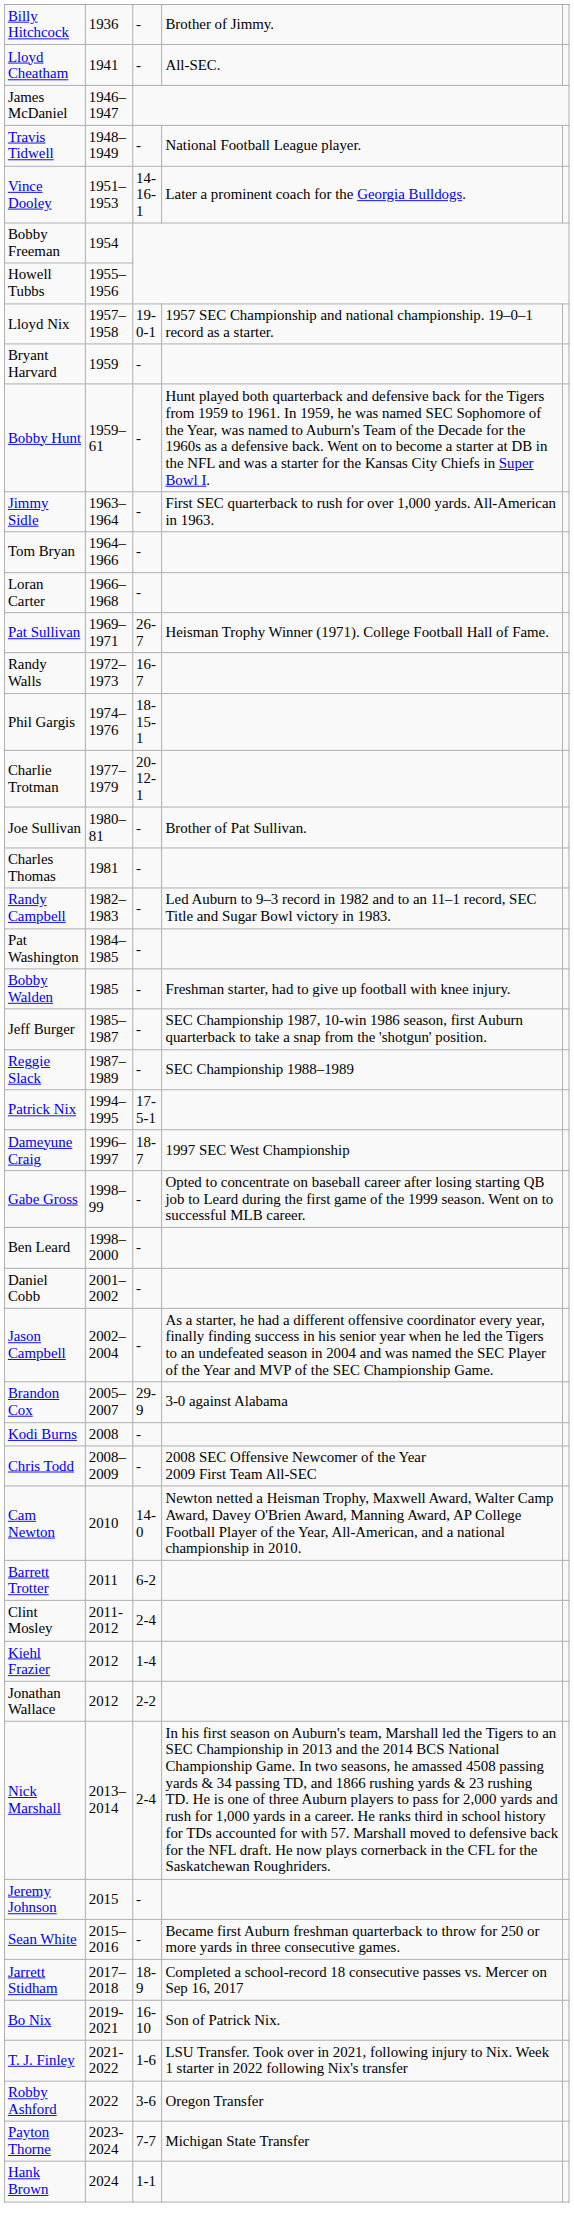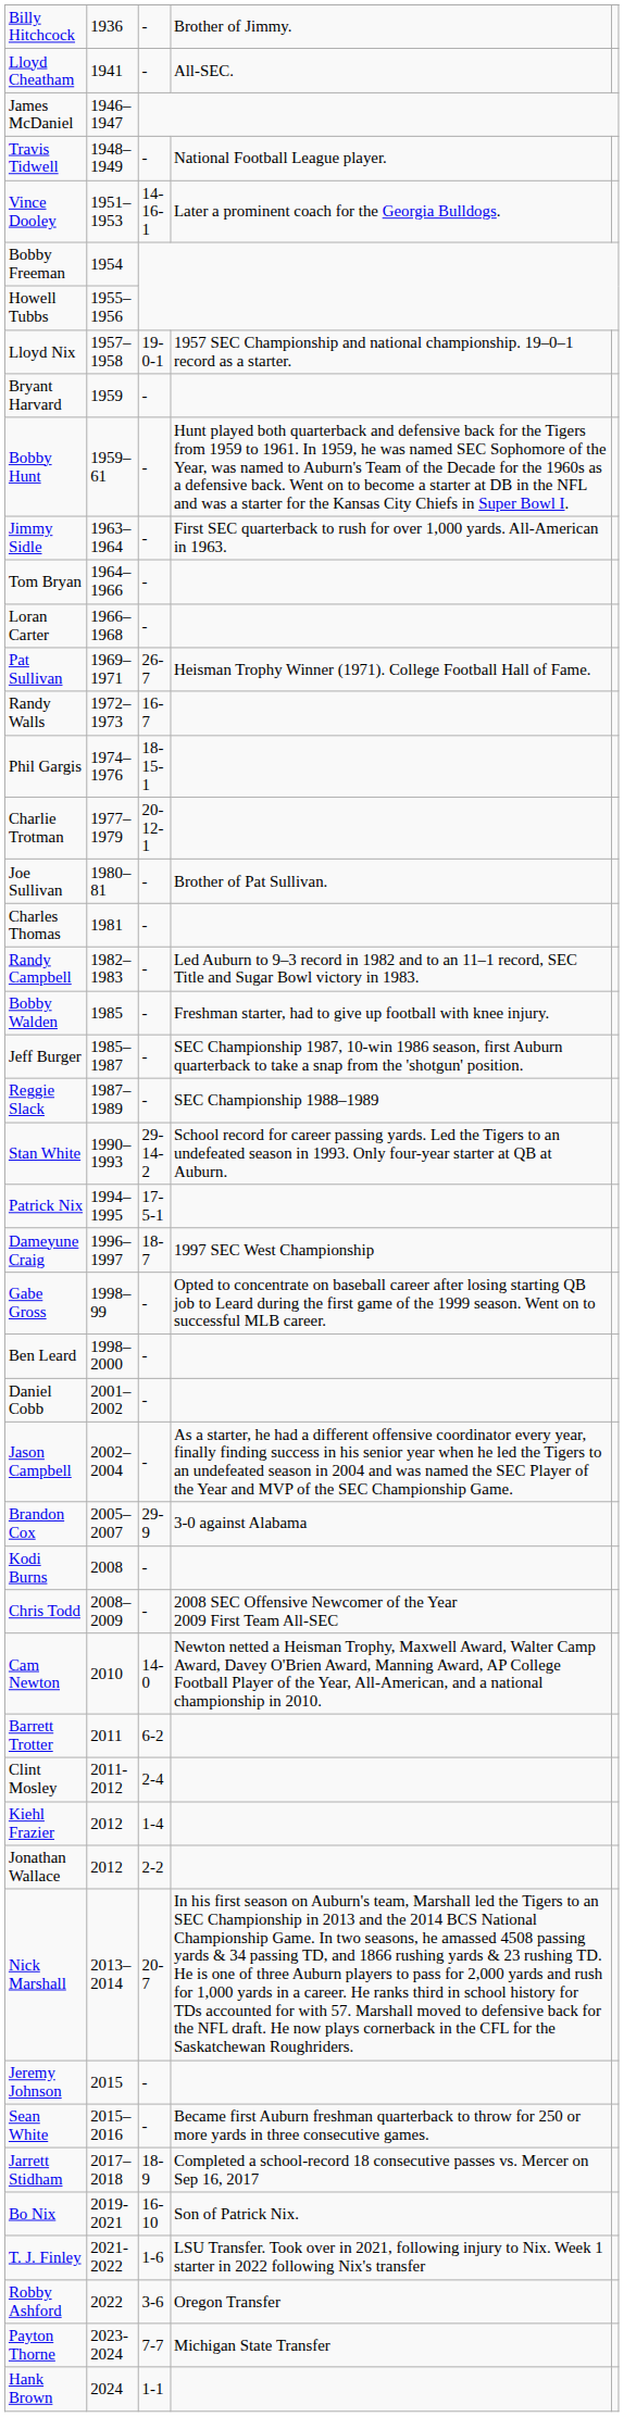- row: Pat Washington | 1984–1985 | -
+ row: Stan White | 1990–1993 | 29-14-2 | School record for career passing yards. Led the Tigers to an undefeated season in 1993. Only four-year starter at QB at Auburn.
Nick Marshall | column 3: 2-4 -> 20-7
